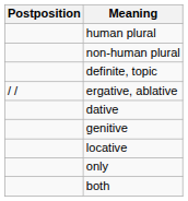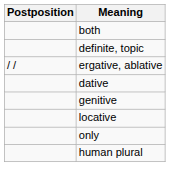rows swapped: human plural <-> both
- row: non-human plural
